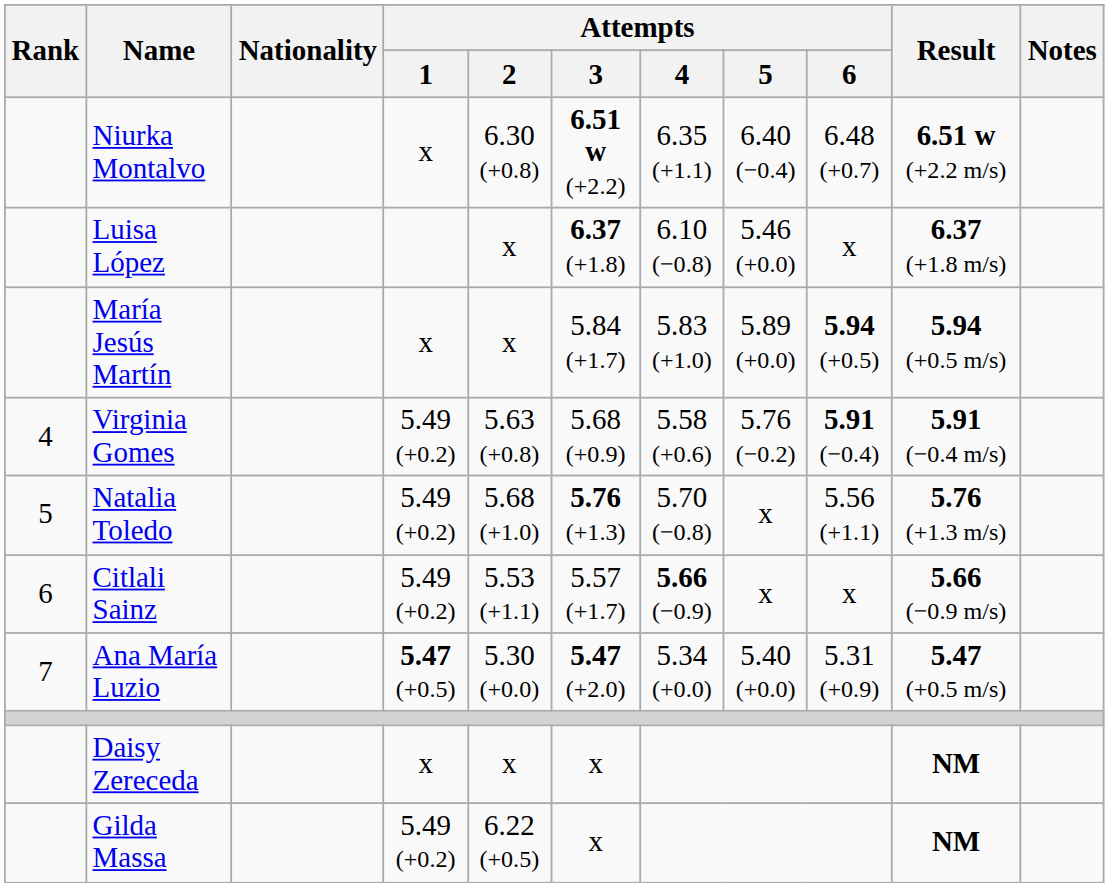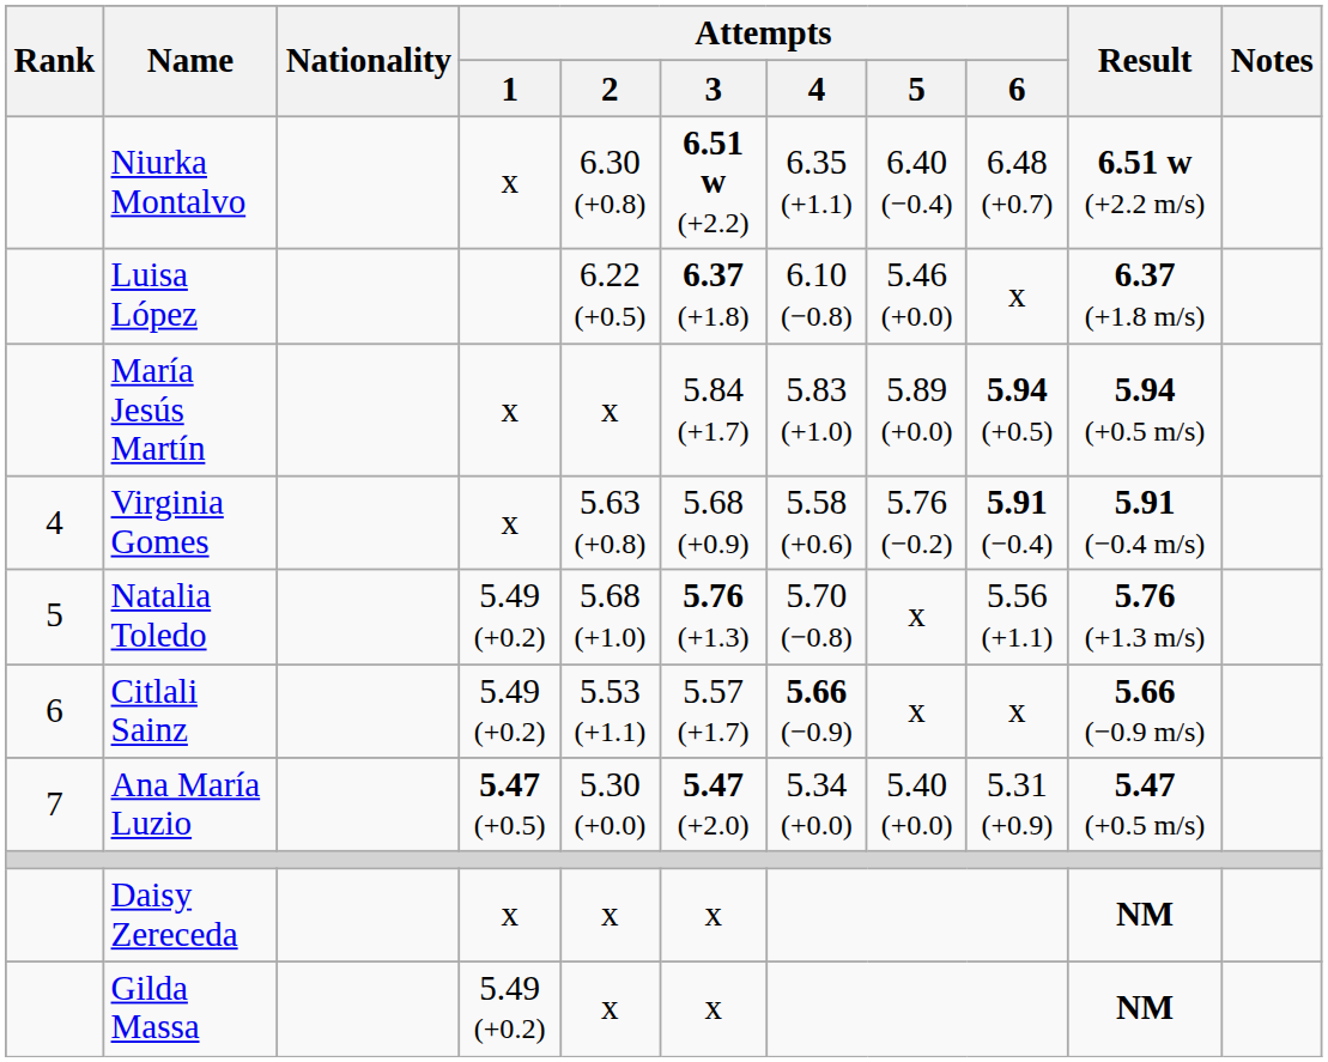Luisa López | Attempts / 2: x -> 6.22 (+0.5)
Virginia Gomes | Attempts / 1: 5.49 (+0.2) -> x
Gilda Massa | Attempts / 2: 6.22 (+0.5) -> x
